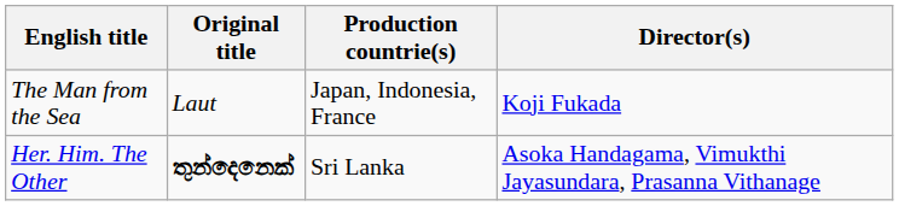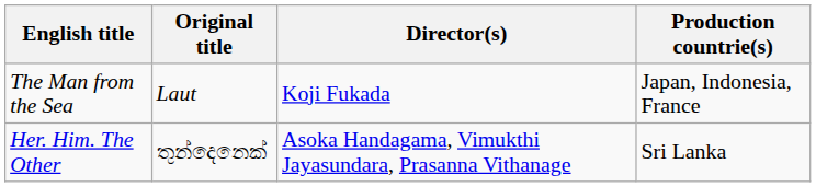columns swapped: Director(s) <-> Production countrie(s)
Her. Him. The Other | Original title: bold -> normal
